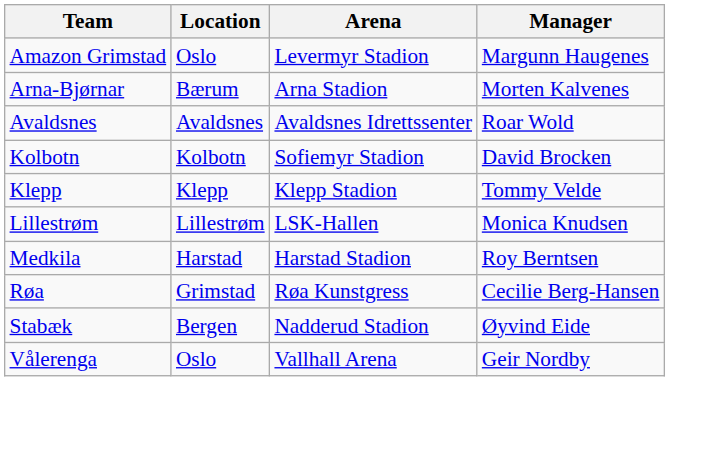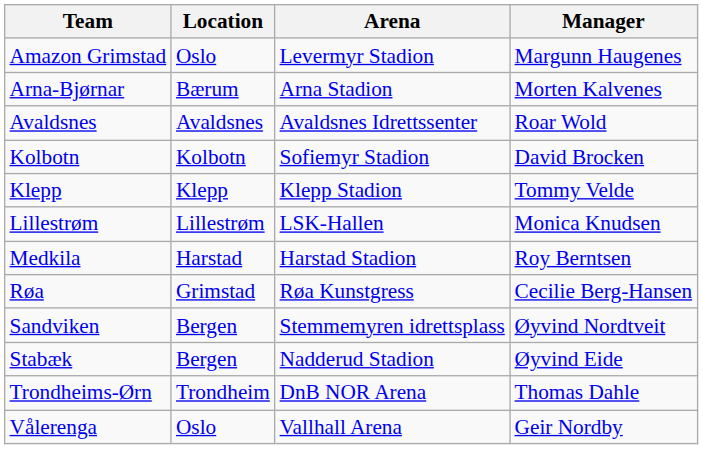+ row: Sandviken | Bergen | Stemmemyren idrettsplass | Øyvind Nordtveit
+ row: Trondheims-Ørn | Trondheim | DnB NOR Arena | Thomas Dahle
